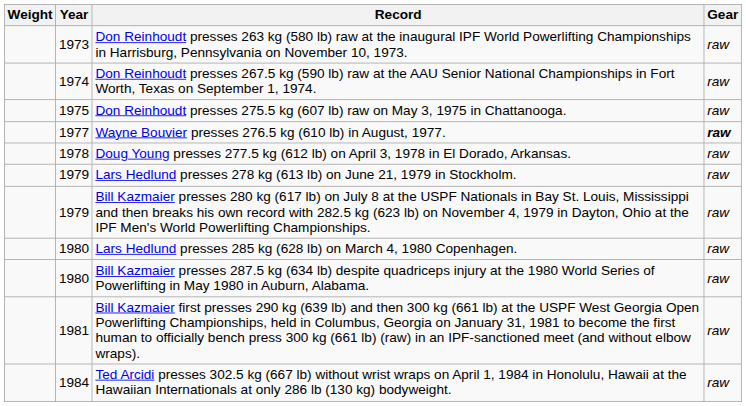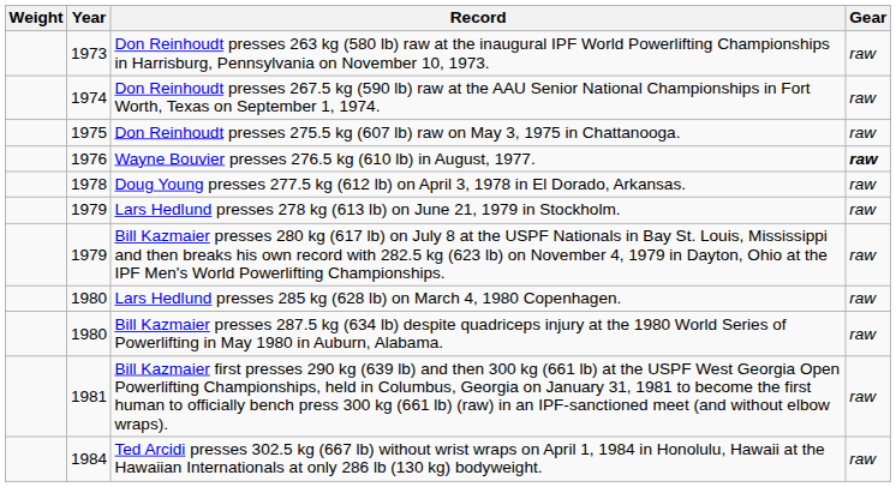Wayne Bouvier presses 276.5 kg (610 lb) in August, 1977. | Year: 1977 -> 1976
